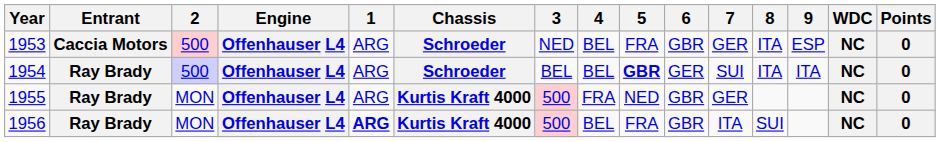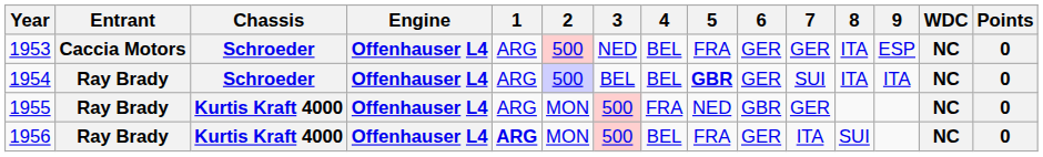columns swapped: Chassis <-> 2
1953 | 6: GBR -> GER
1956 | 6: GBR -> GER
